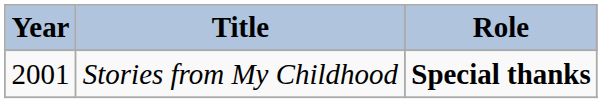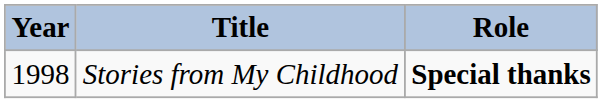Stories from My Childhood | Year: 2001 -> 1998
